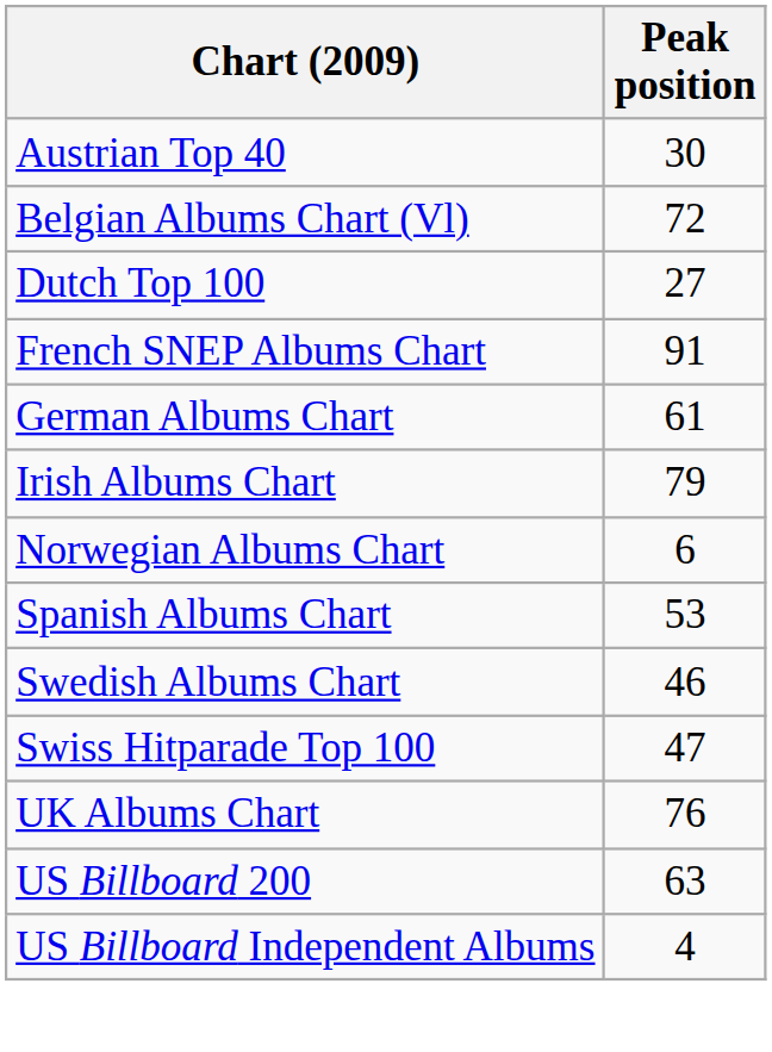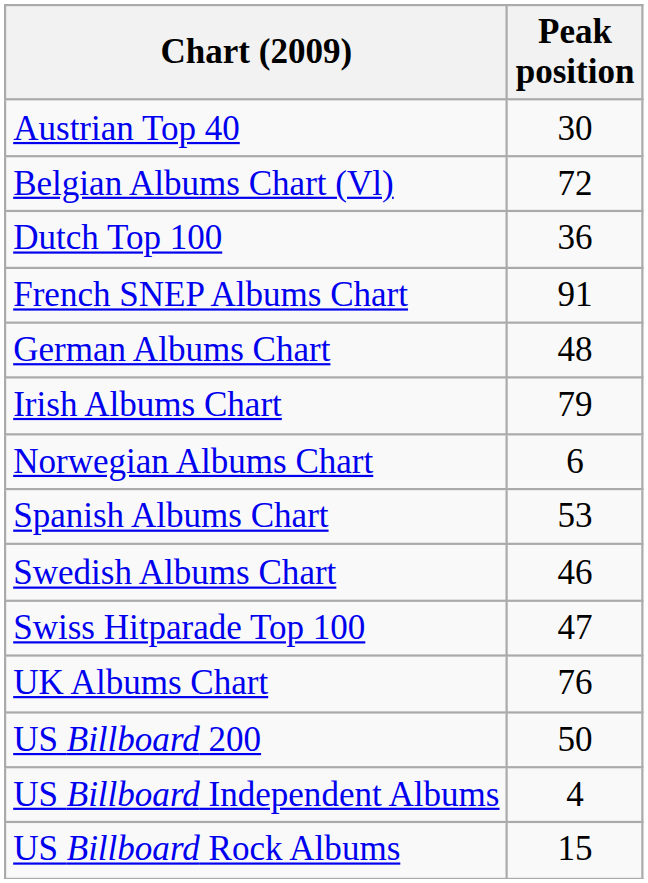Dutch Top 100 | Peak position: 27 -> 36
German Albums Chart | Peak position: 61 -> 48
US Billboard 200 | Peak position: 63 -> 50
+ row: US Billboard Rock Albums | 15
